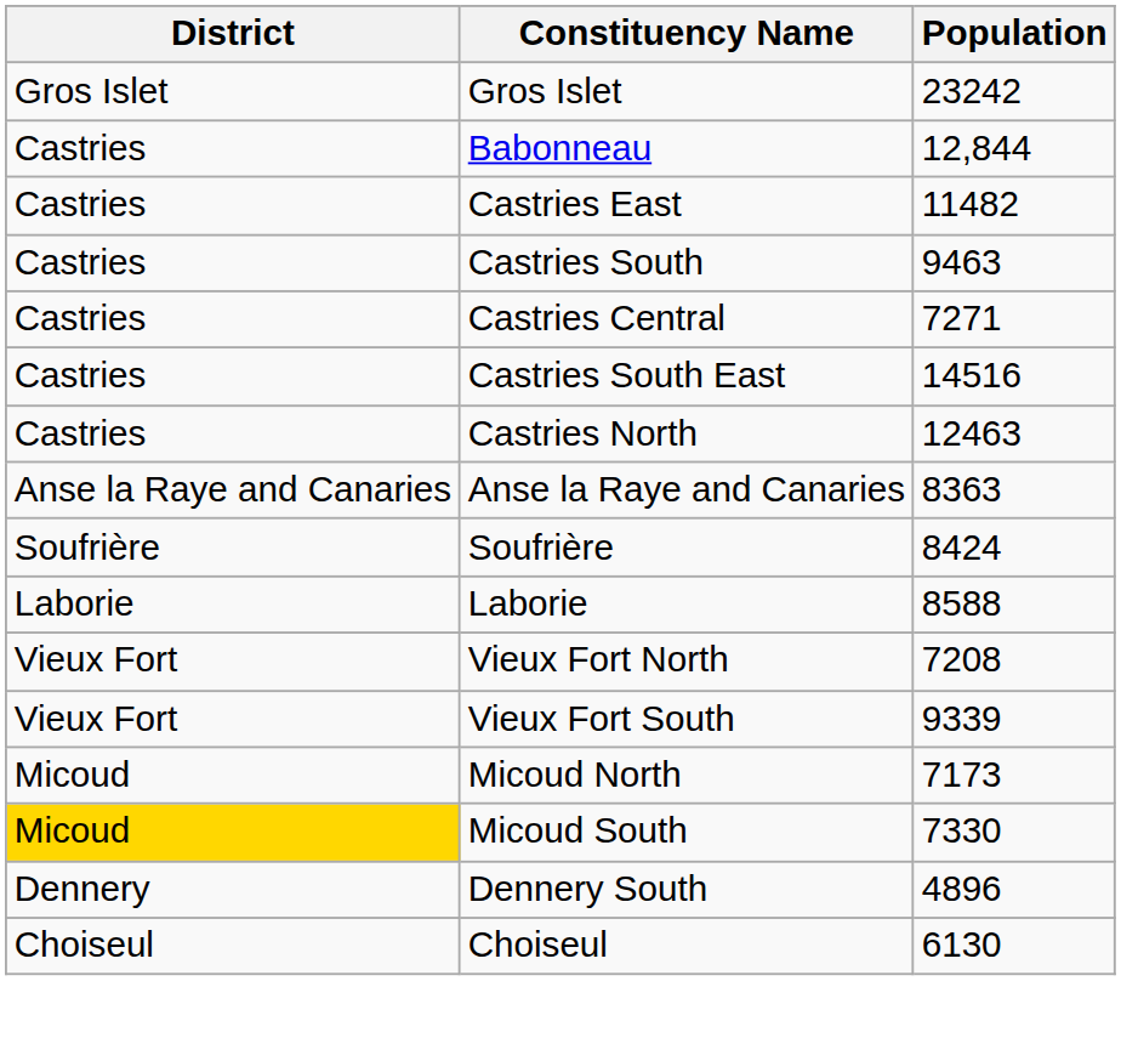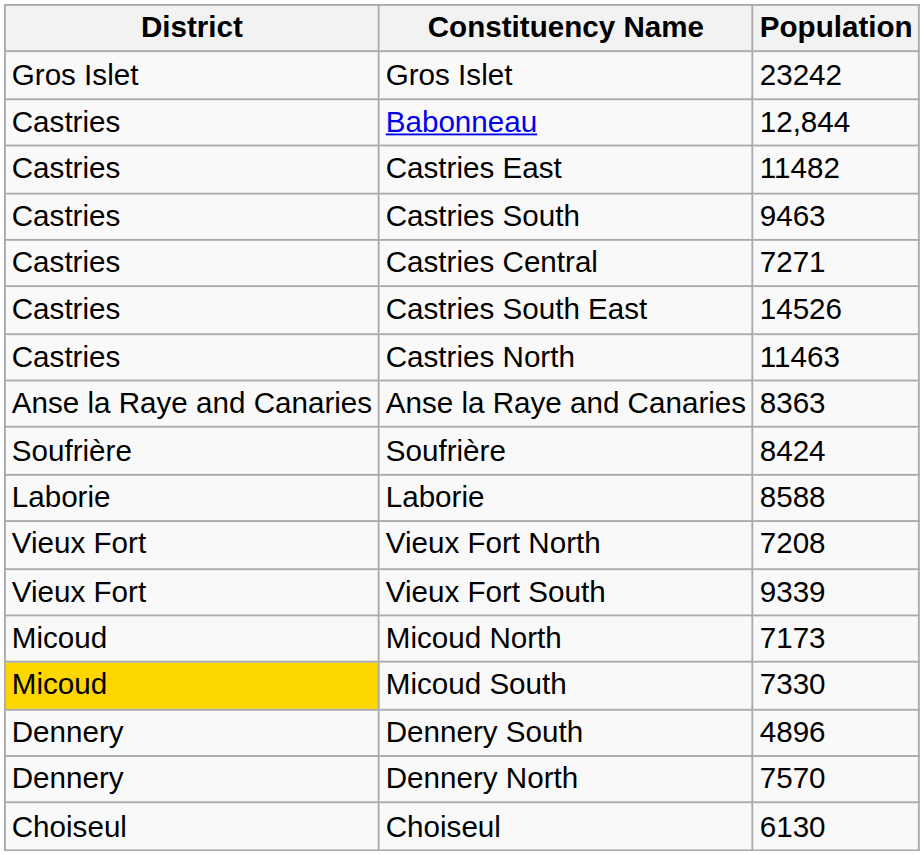Castries South East | Population: 14516 -> 14526
Castries North | Population: 12463 -> 11463
+ row: Dennery | Dennery North | 7570
